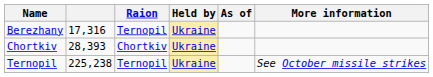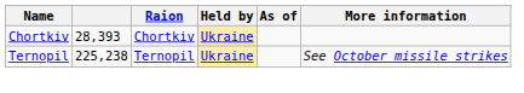- row: Berezhany | 17,316 | Ternopil | Ukraine
